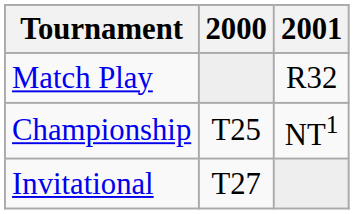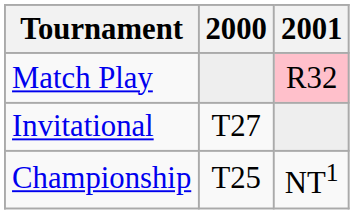Match Play | 2001: no background -> pink background
rows swapped: Championship <-> Invitational
